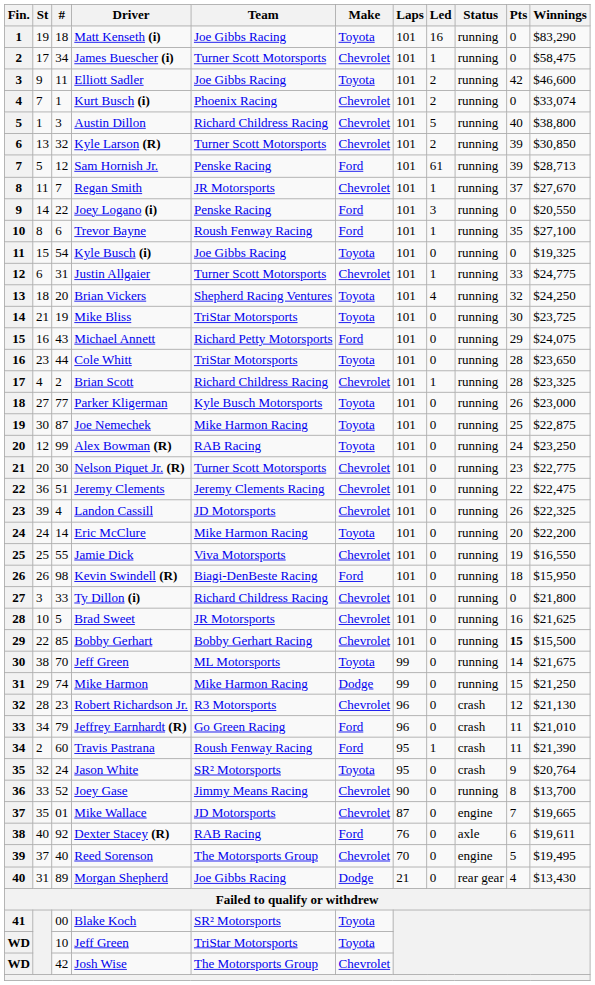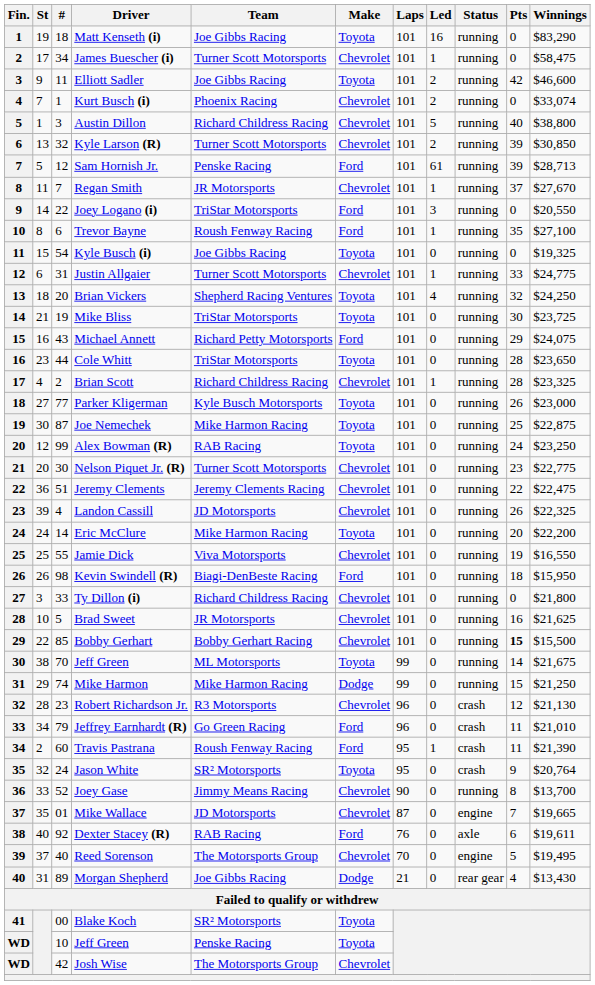Joey Logano (i) | Team: Penske Racing -> TriStar Motorsports
10 / Jeff Green | Team: TriStar Motorsports -> Penske Racing
